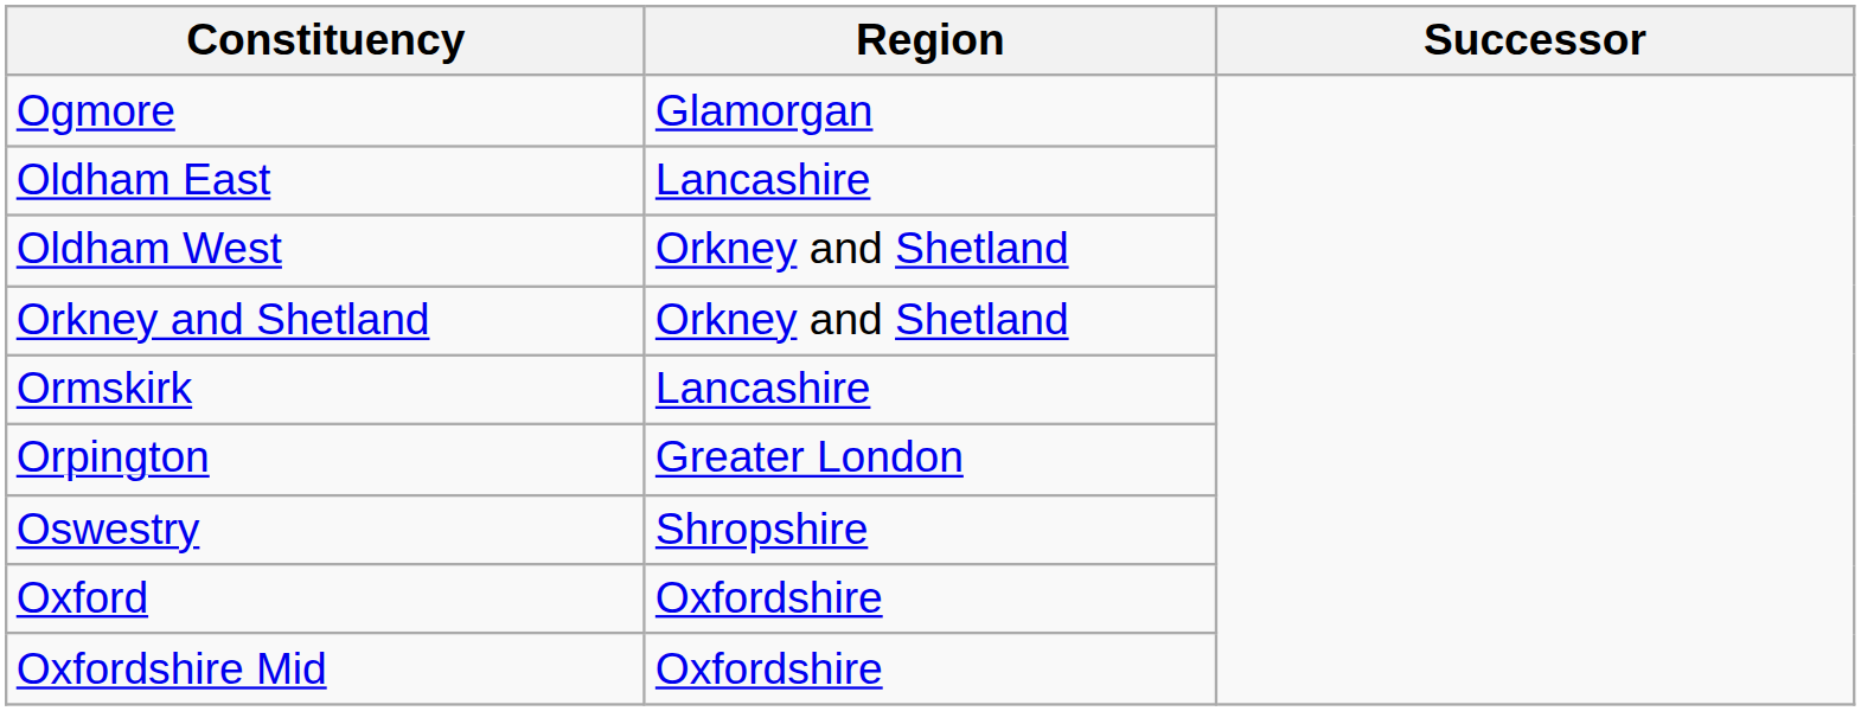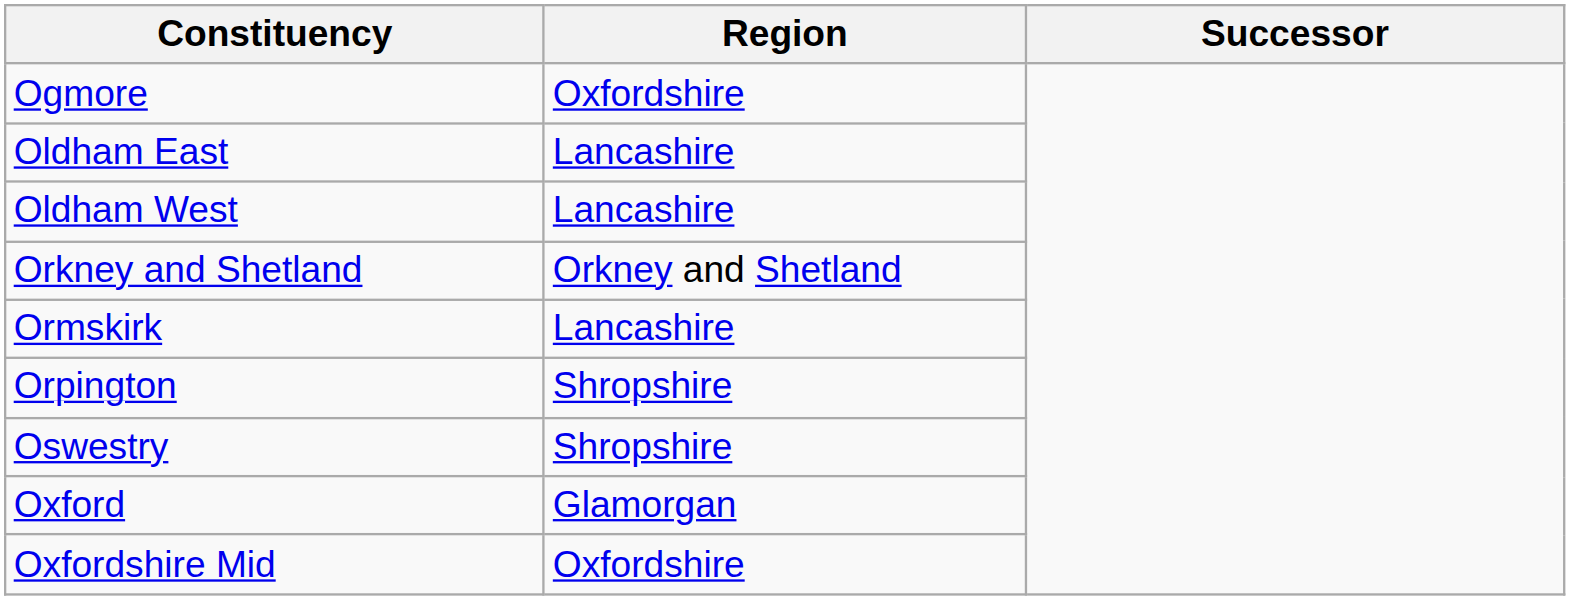Ogmore | Region: Glamorgan -> Oxfordshire
Oldham West | Region: Orkney and Shetland -> Lancashire
Orpington | Region: Greater London -> Shropshire
Oxford | Region: Oxfordshire -> Glamorgan
